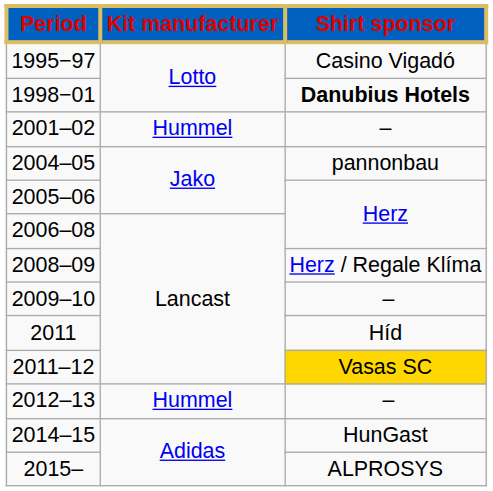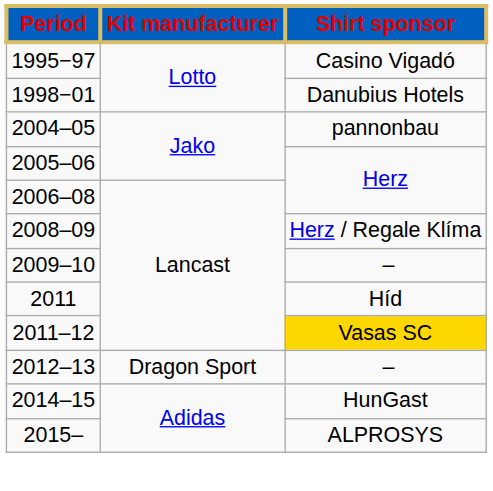1998−01 | Shirt sponsor: bold -> normal
- row: 2001–02 | Hummel | –
2012–13 | Kit manufacturer: Hummel -> Dragon Sport
